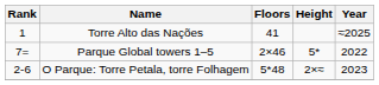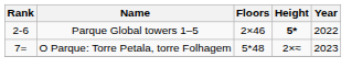- row: 1 | Torre Alto das Nações | 41 | ≈2025
Parque Global towers 1–5 | Rank: 7= -> 2-6
Parque Global towers 1–5 | Height: normal -> bold
O Parque: Torre Petala, torre Folhagem | Rank: 2-6 -> 7=
